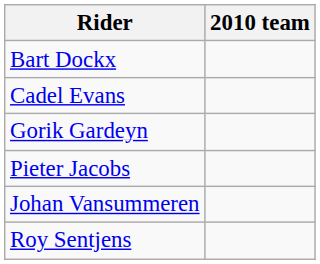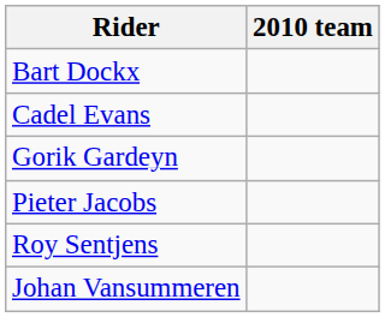rows swapped: Roy Sentjens <-> Johan Vansummeren
